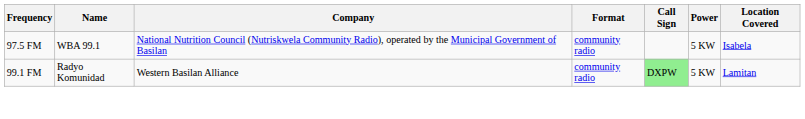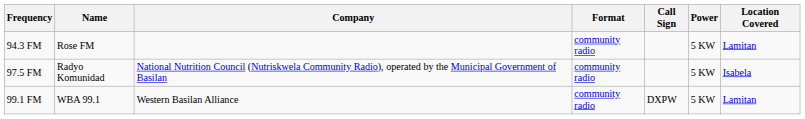+ row: 94.3 FM | Rose FM | community radio | 5 KW | Lamitan
97.5 FM | Name: WBA 99.1 -> Radyo Komunidad
99.1 FM | Name: Radyo Komunidad -> WBA 99.1
99.1 FM | Call Sign: lightgreen background -> no background
